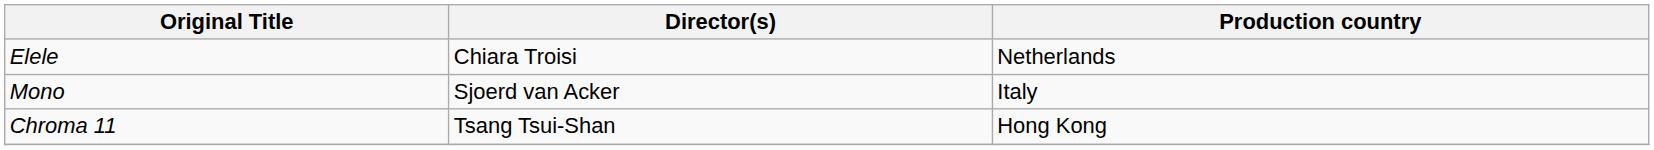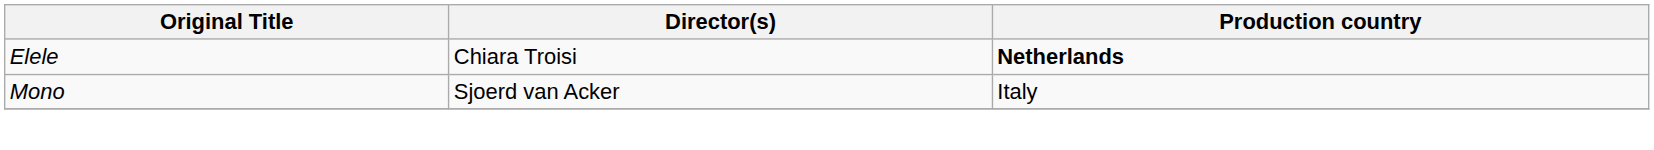Elele | Production country: normal -> bold
- row: Chroma 11 | Tsang Tsui-Shan | Hong Kong
